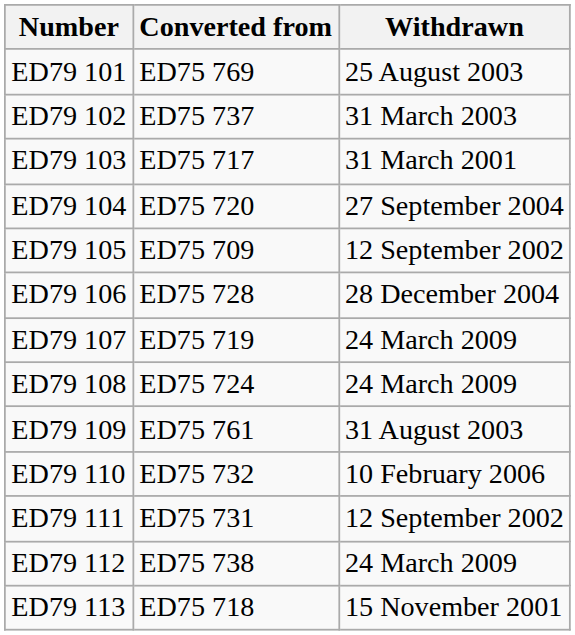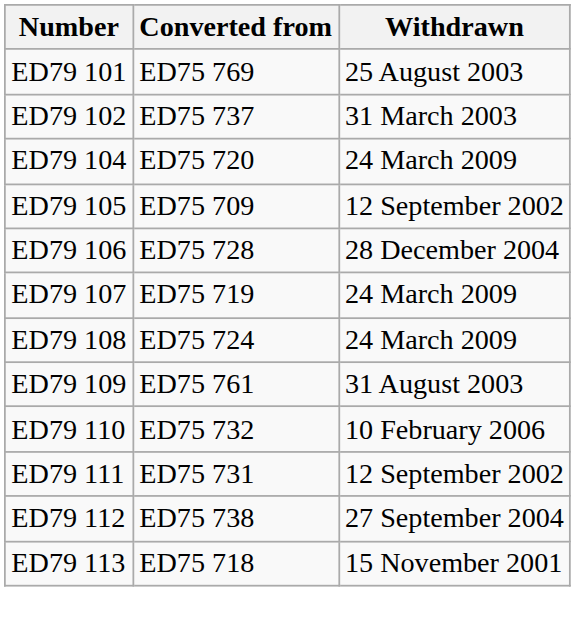- row: ED79 103 | ED75 717 | 31 March 2001
ED79 104 | Withdrawn: 27 September 2004 -> 24 March 2009
ED79 112 | Withdrawn: 24 March 2009 -> 27 September 2004
